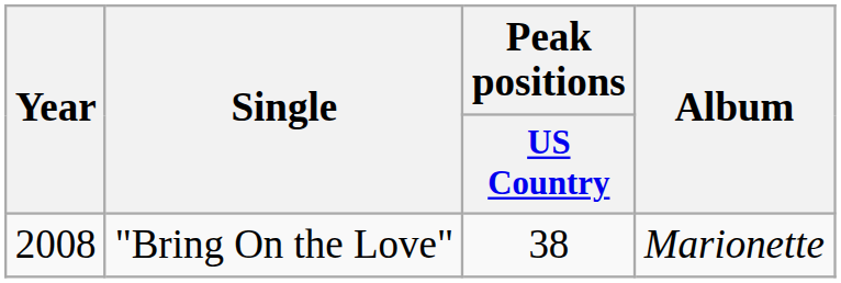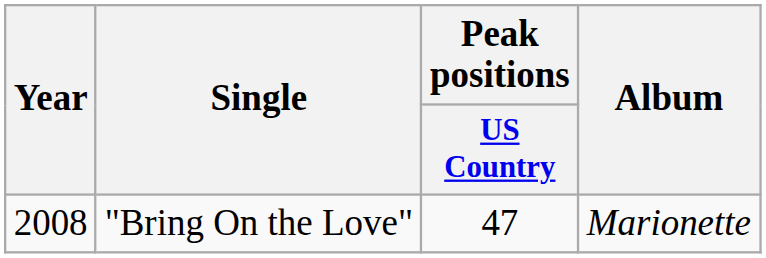"Bring On the Love" | Peak positions / US Country: 38 -> 47
